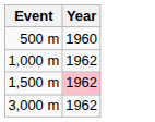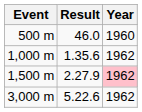+ column: Result | 46.0 | 1.35.6 | 2.27.9 | 5.22.6
